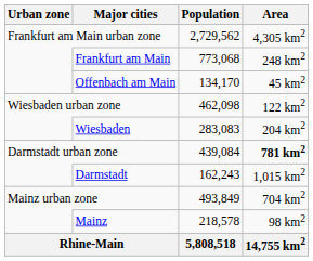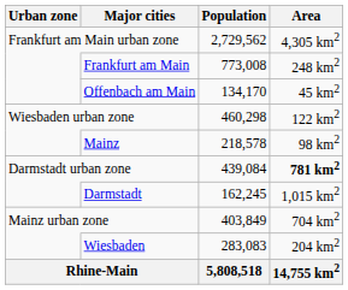Frankfurt am Main | Population: 773,068 -> 773,008
Wiesbaden urban zone | Population: 462,098 -> 460,298
rows swapped: Wiesbaden <-> Mainz
Darmstadt | Population: 162,243 -> 162,245
Mainz urban zone | Population: 493,849 -> 403,849
